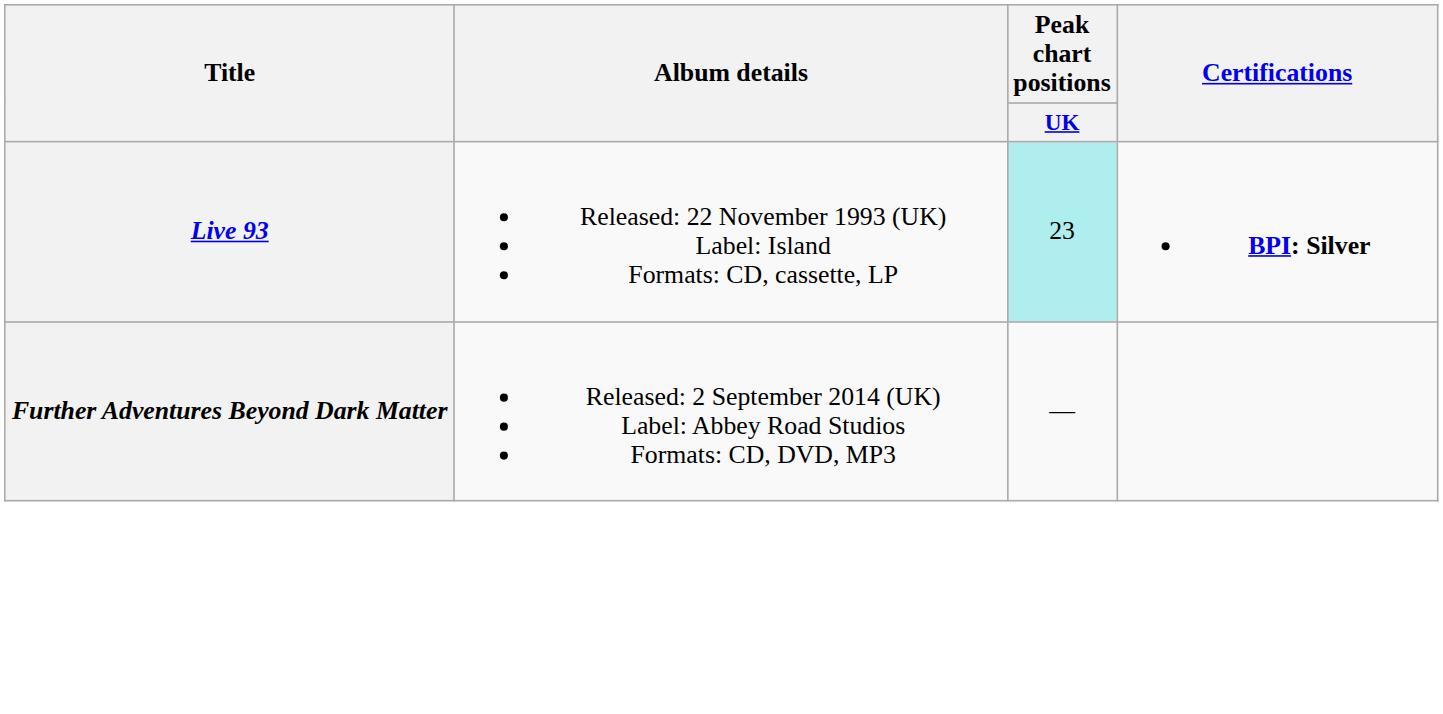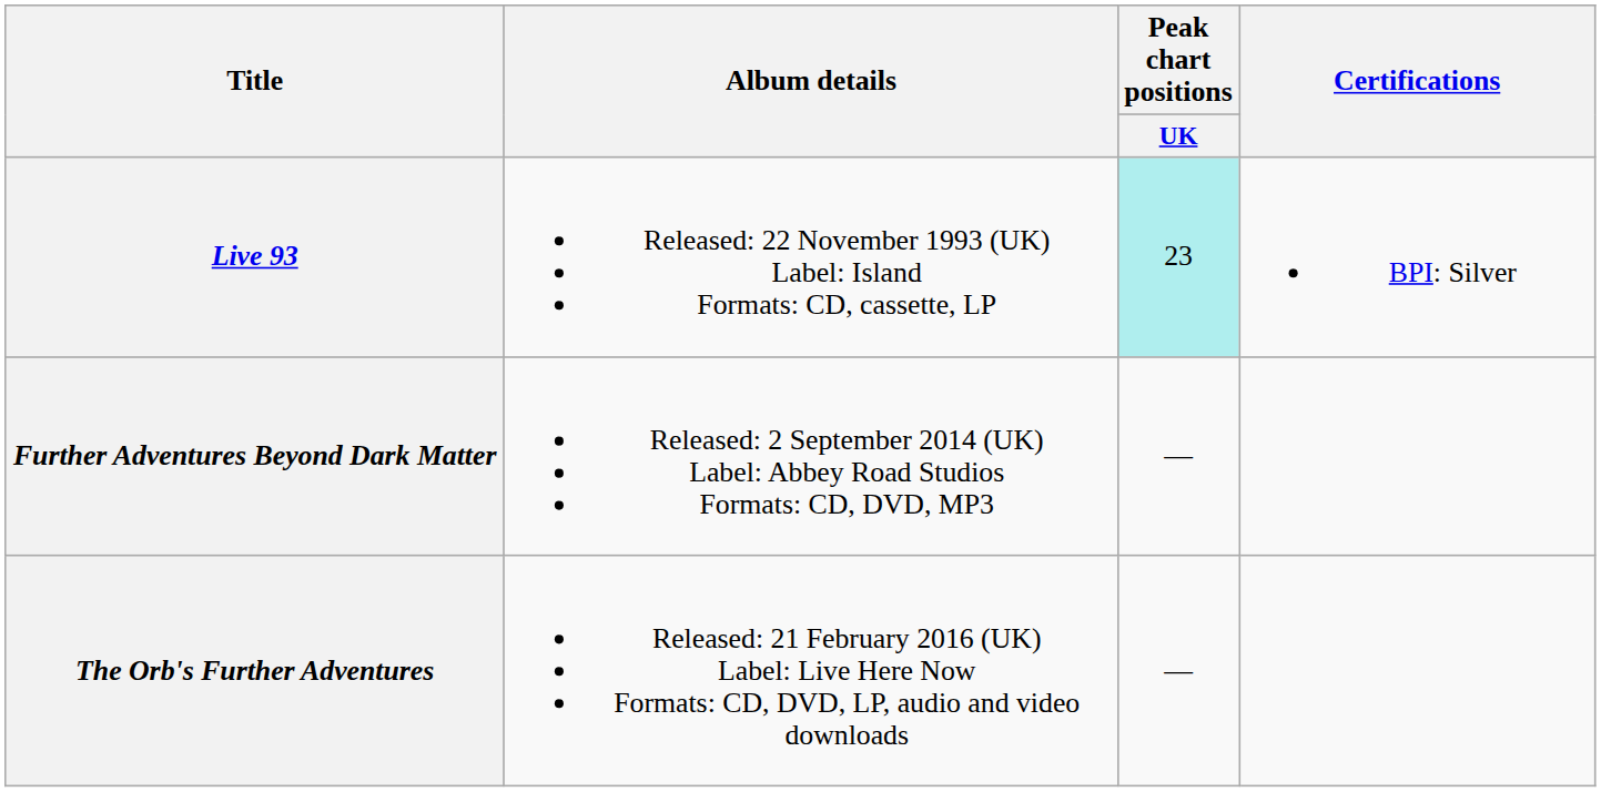Live 93 | Certifications: bold -> normal
+ row: The Orb's Further Adventures | Released: 21 February 2016 (UK) Label: Live Here Now Formats: CD, DVD, LP, audio and video downloads | —
